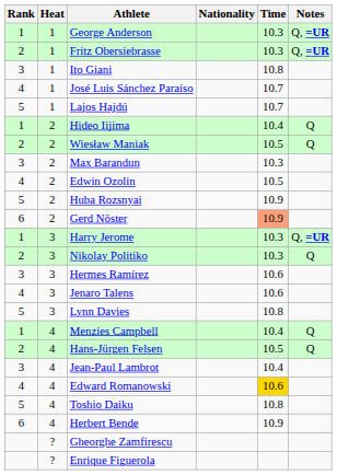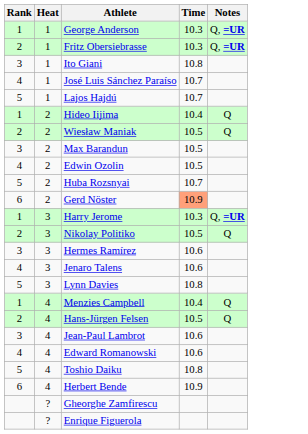- column: Nationality
Max Barandun | Time: 10.3 -> 10.5
Huba Rozsnyai | Time: 10.9 -> 10.7
Nikolay Politiko | Time: 10.3 -> 10.5
Jean-Paul Lambrot | Time: 10.4 -> 10.6
Edward Romanowski | Time: gold background -> no background
